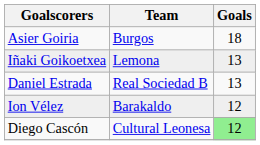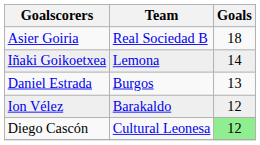Asier Goiria | Team: Burgos -> Real Sociedad B
Iñaki Goikoetxea | Goals: 13 -> 14
Daniel Estrada | Team: Real Sociedad B -> Burgos
